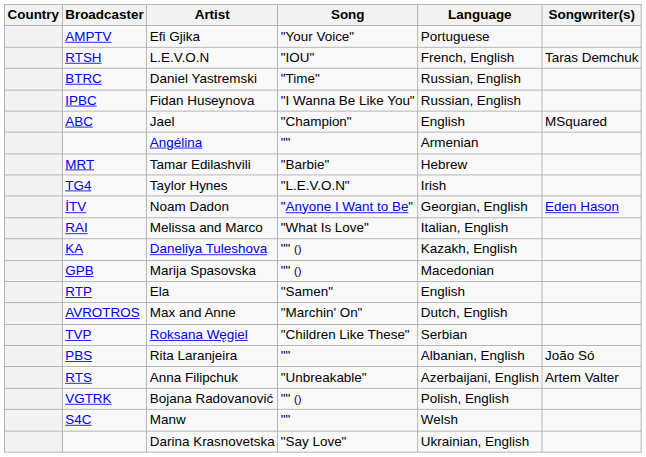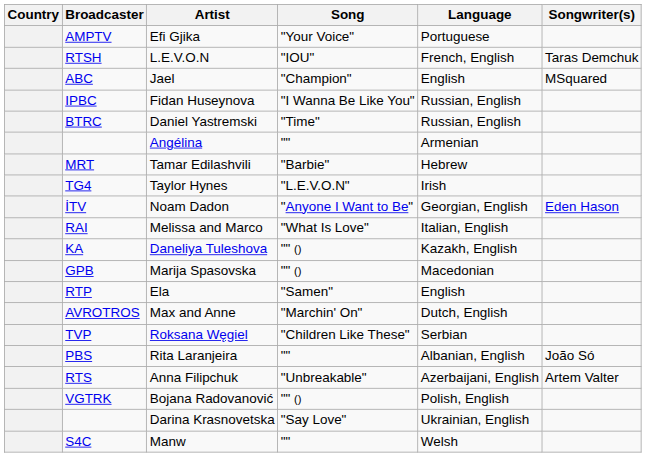rows swapped: Jael <-> Daniel Yastremski
rows swapped: Darina Krasnovetska <-> Manw
